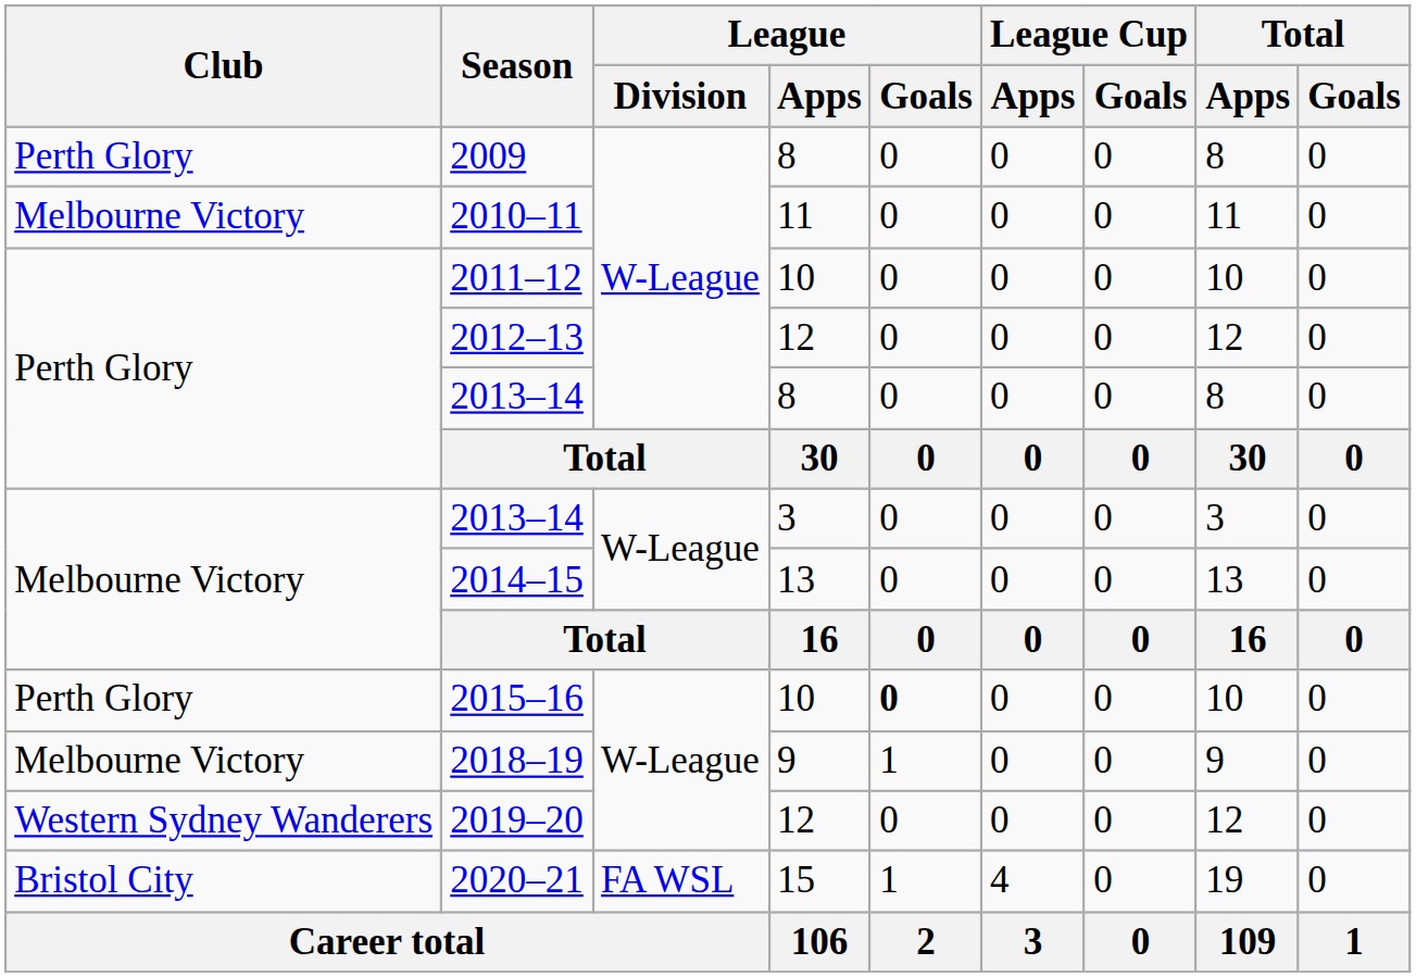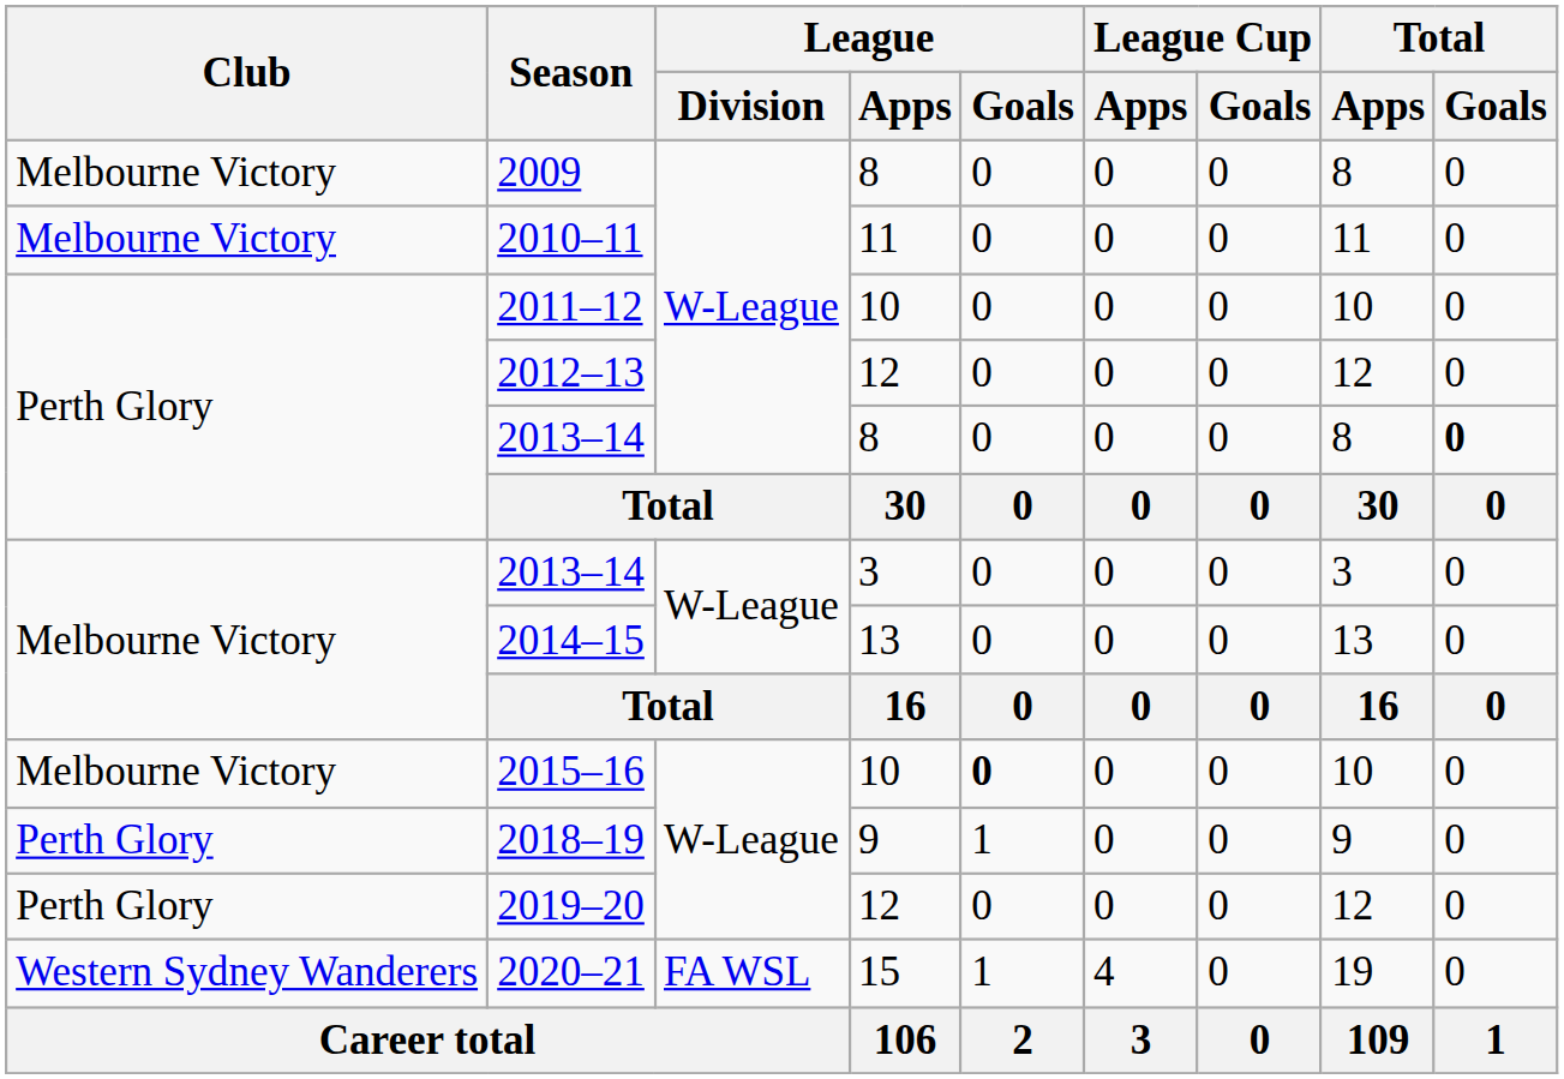2009 | Club: Perth Glory -> Melbourne Victory
2013–14 / 8 | Total / Goals: normal -> bold
2015–16 | Club: Perth Glory -> Melbourne Victory
2018–19 | Club: Melbourne Victory -> Perth Glory
2019–20 | Club: Western Sydney Wanderers -> Perth Glory
2020–21 | Club: Bristol City -> Western Sydney Wanderers
